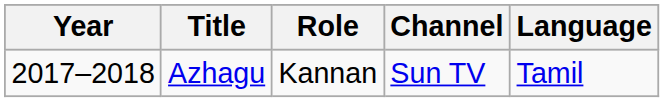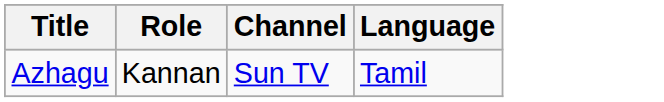- column: Year | 2017–2018
